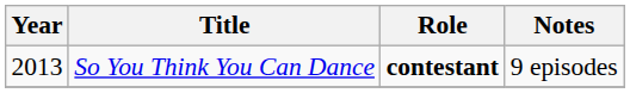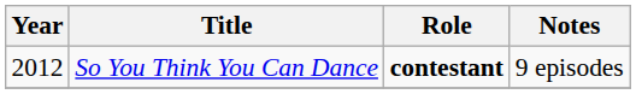So You Think You Can Dance | Year: 2013 -> 2012
